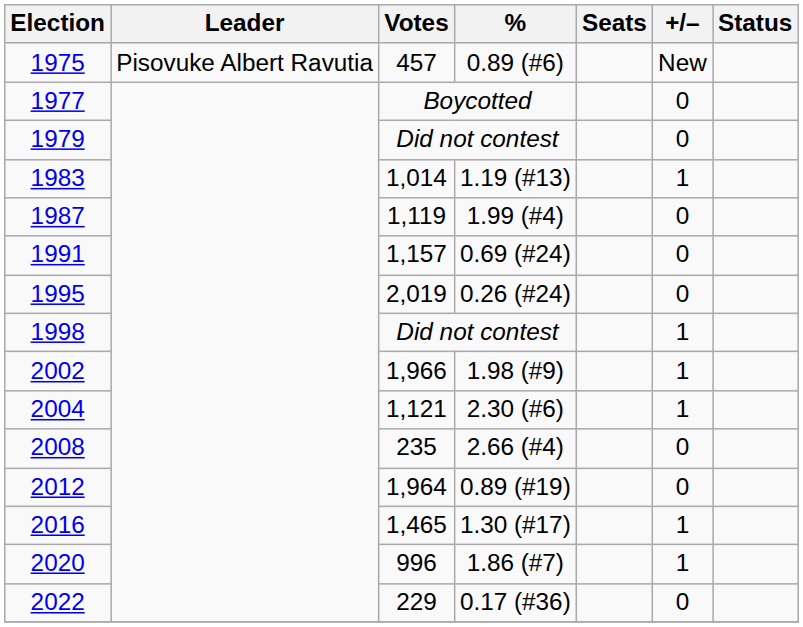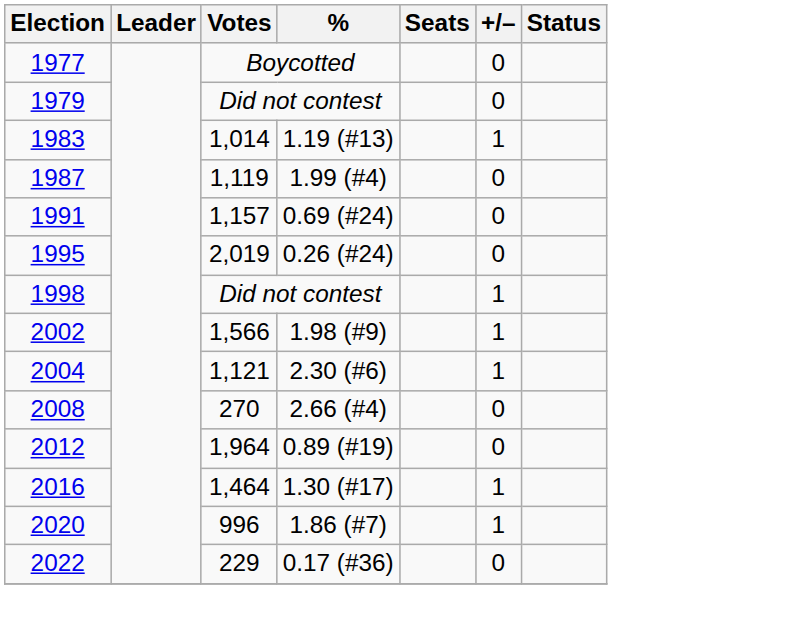- row: 1975 | Pisovuke Albert Ravutia | 457 | 0.89 (#6) | New
2002 | Votes: 1,966 -> 1,566
2008 | Votes: 235 -> 270
2016 | Votes: 1,465 -> 1,464
